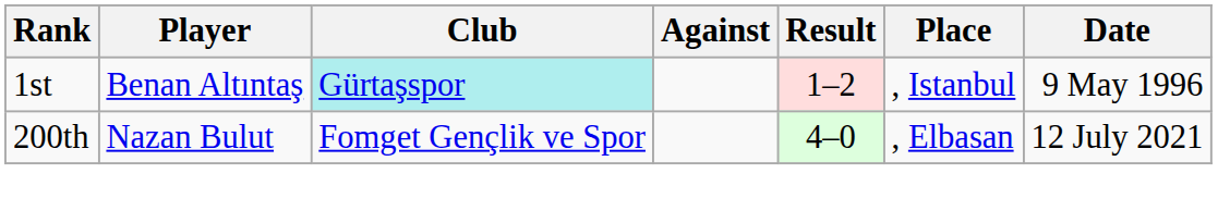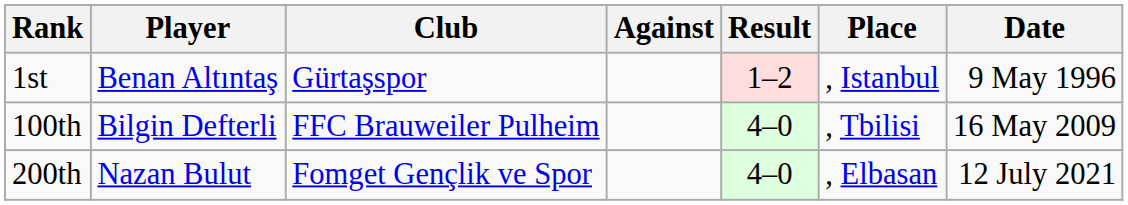1st | Club: paleturquoise background -> no background
+ row: 100th | Bilgin Defterli | FFC Brauweiler Pulheim | 4–0 | , Tbilisi | 16 May 2009
